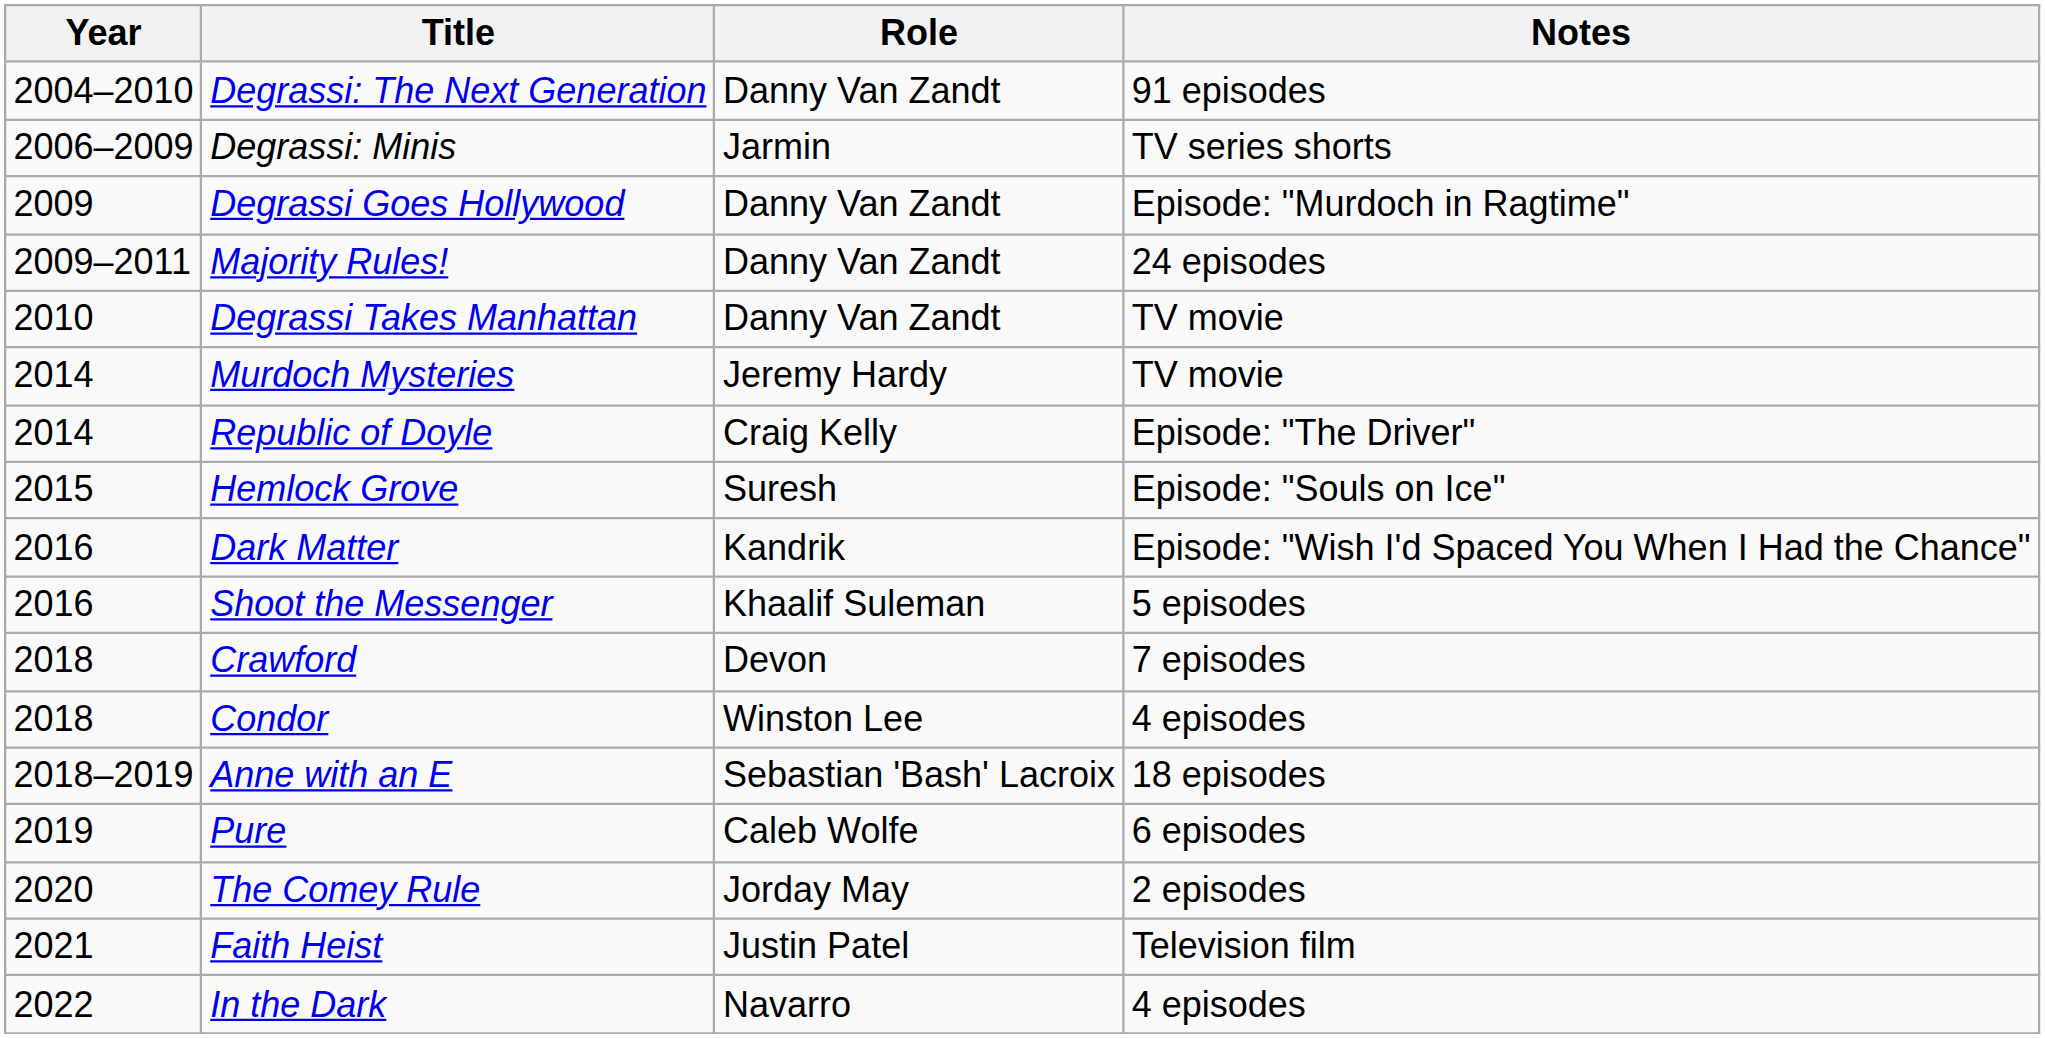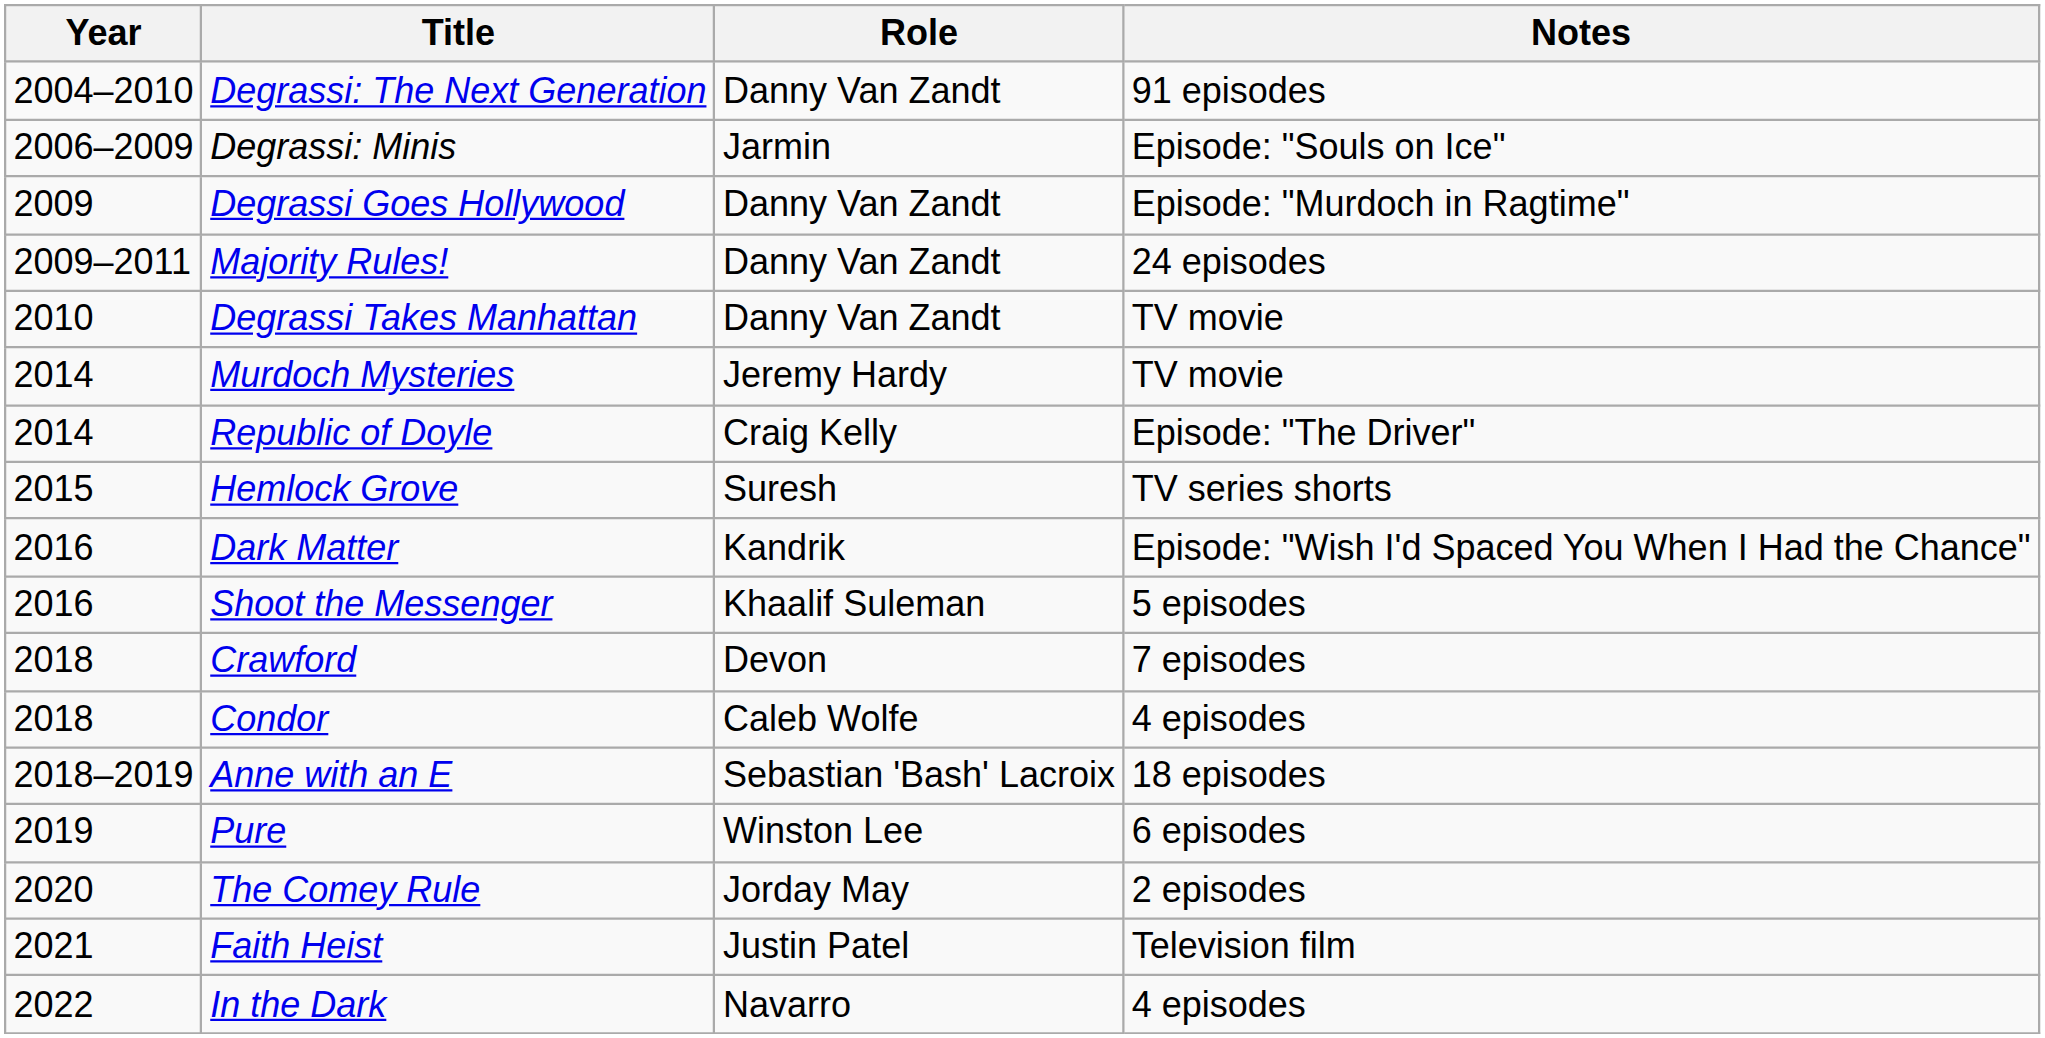Degrassi: Minis | Notes: TV series shorts -> Episode: "Souls on Ice"
Hemlock Grove | Notes: Episode: "Souls on Ice" -> TV series shorts
Condor | Role: Winston Lee -> Caleb Wolfe
Pure | Role: Caleb Wolfe -> Winston Lee
